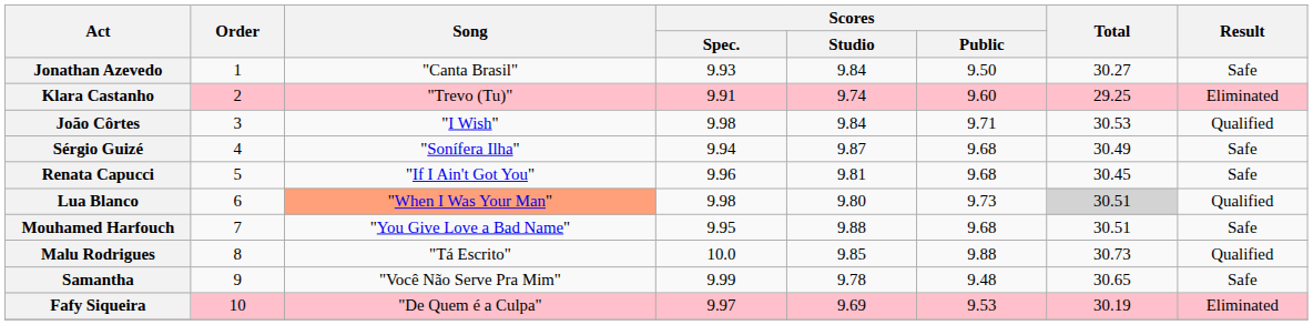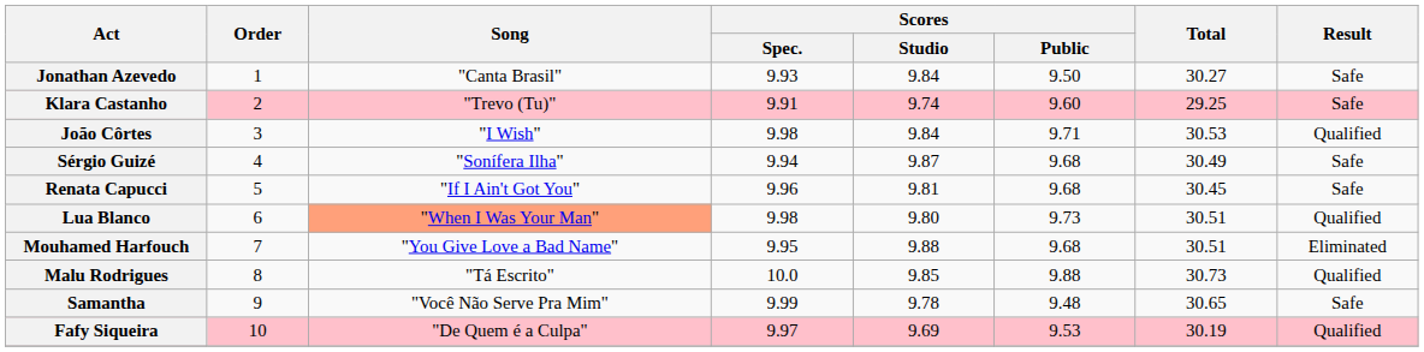Klara Castanho | Result: Eliminated -> Safe
Lua Blanco | Total: lightgrey background -> no background
Mouhamed Harfouch | Result: Safe -> Eliminated
Fafy Siqueira | Result: Eliminated -> Qualified
